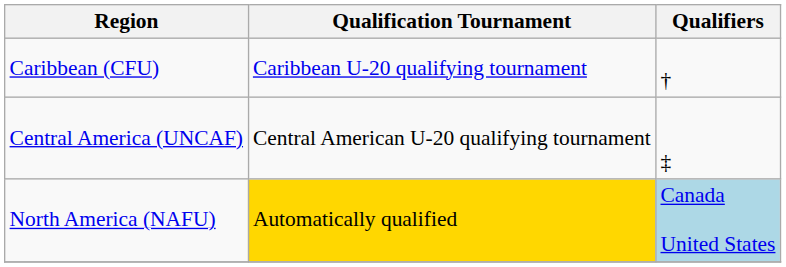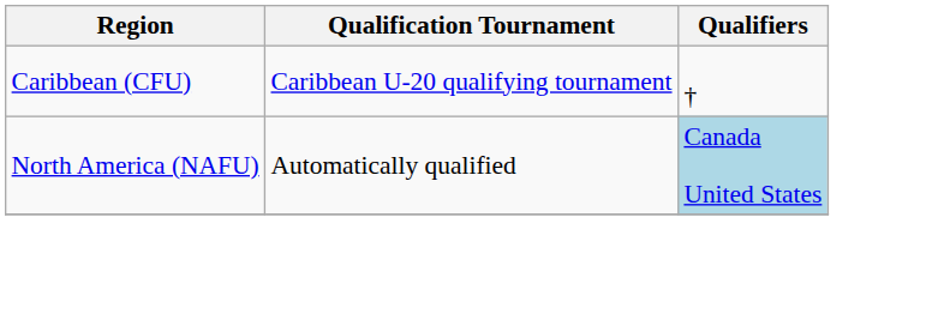- row: Central America (UNCAF) | Central American U-20 qualifying tournament | ‡
North America (NAFU) | Qualification Tournament: gold background -> no background
